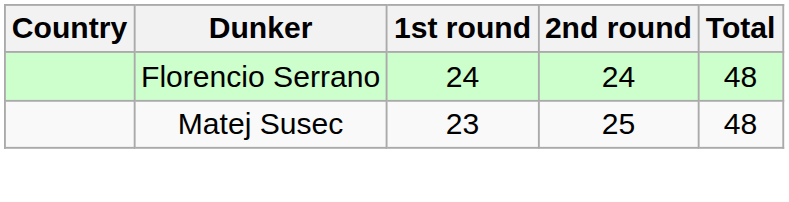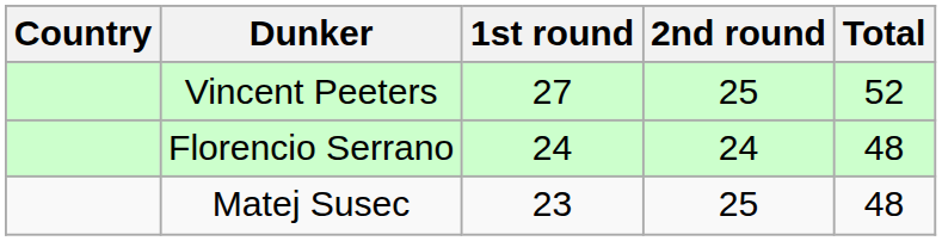+ row: Vincent Peeters | 27 | 25 | 52
